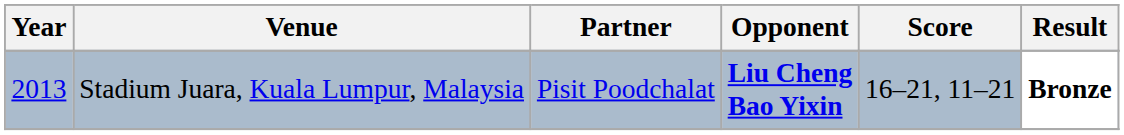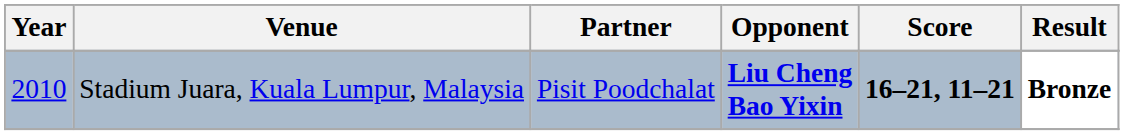Stadium Juara, Kuala Lumpur, Malaysia | Year: 2013 -> 2010
Stadium Juara, Kuala Lumpur, Malaysia | Score: normal -> bold
